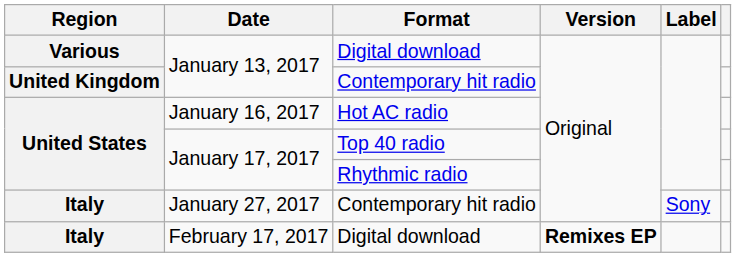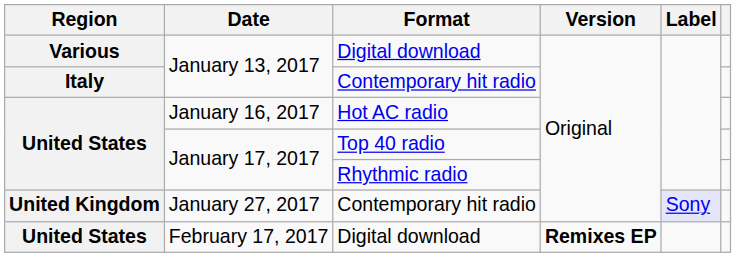January 13, 2017 / Contemporary hit radio | Region: United Kingdom -> Italy
January 27, 2017 | Region: Italy -> United Kingdom
January 27, 2017 | Label: no background -> lavender background
February 17, 2017 | Region: Italy -> United States
